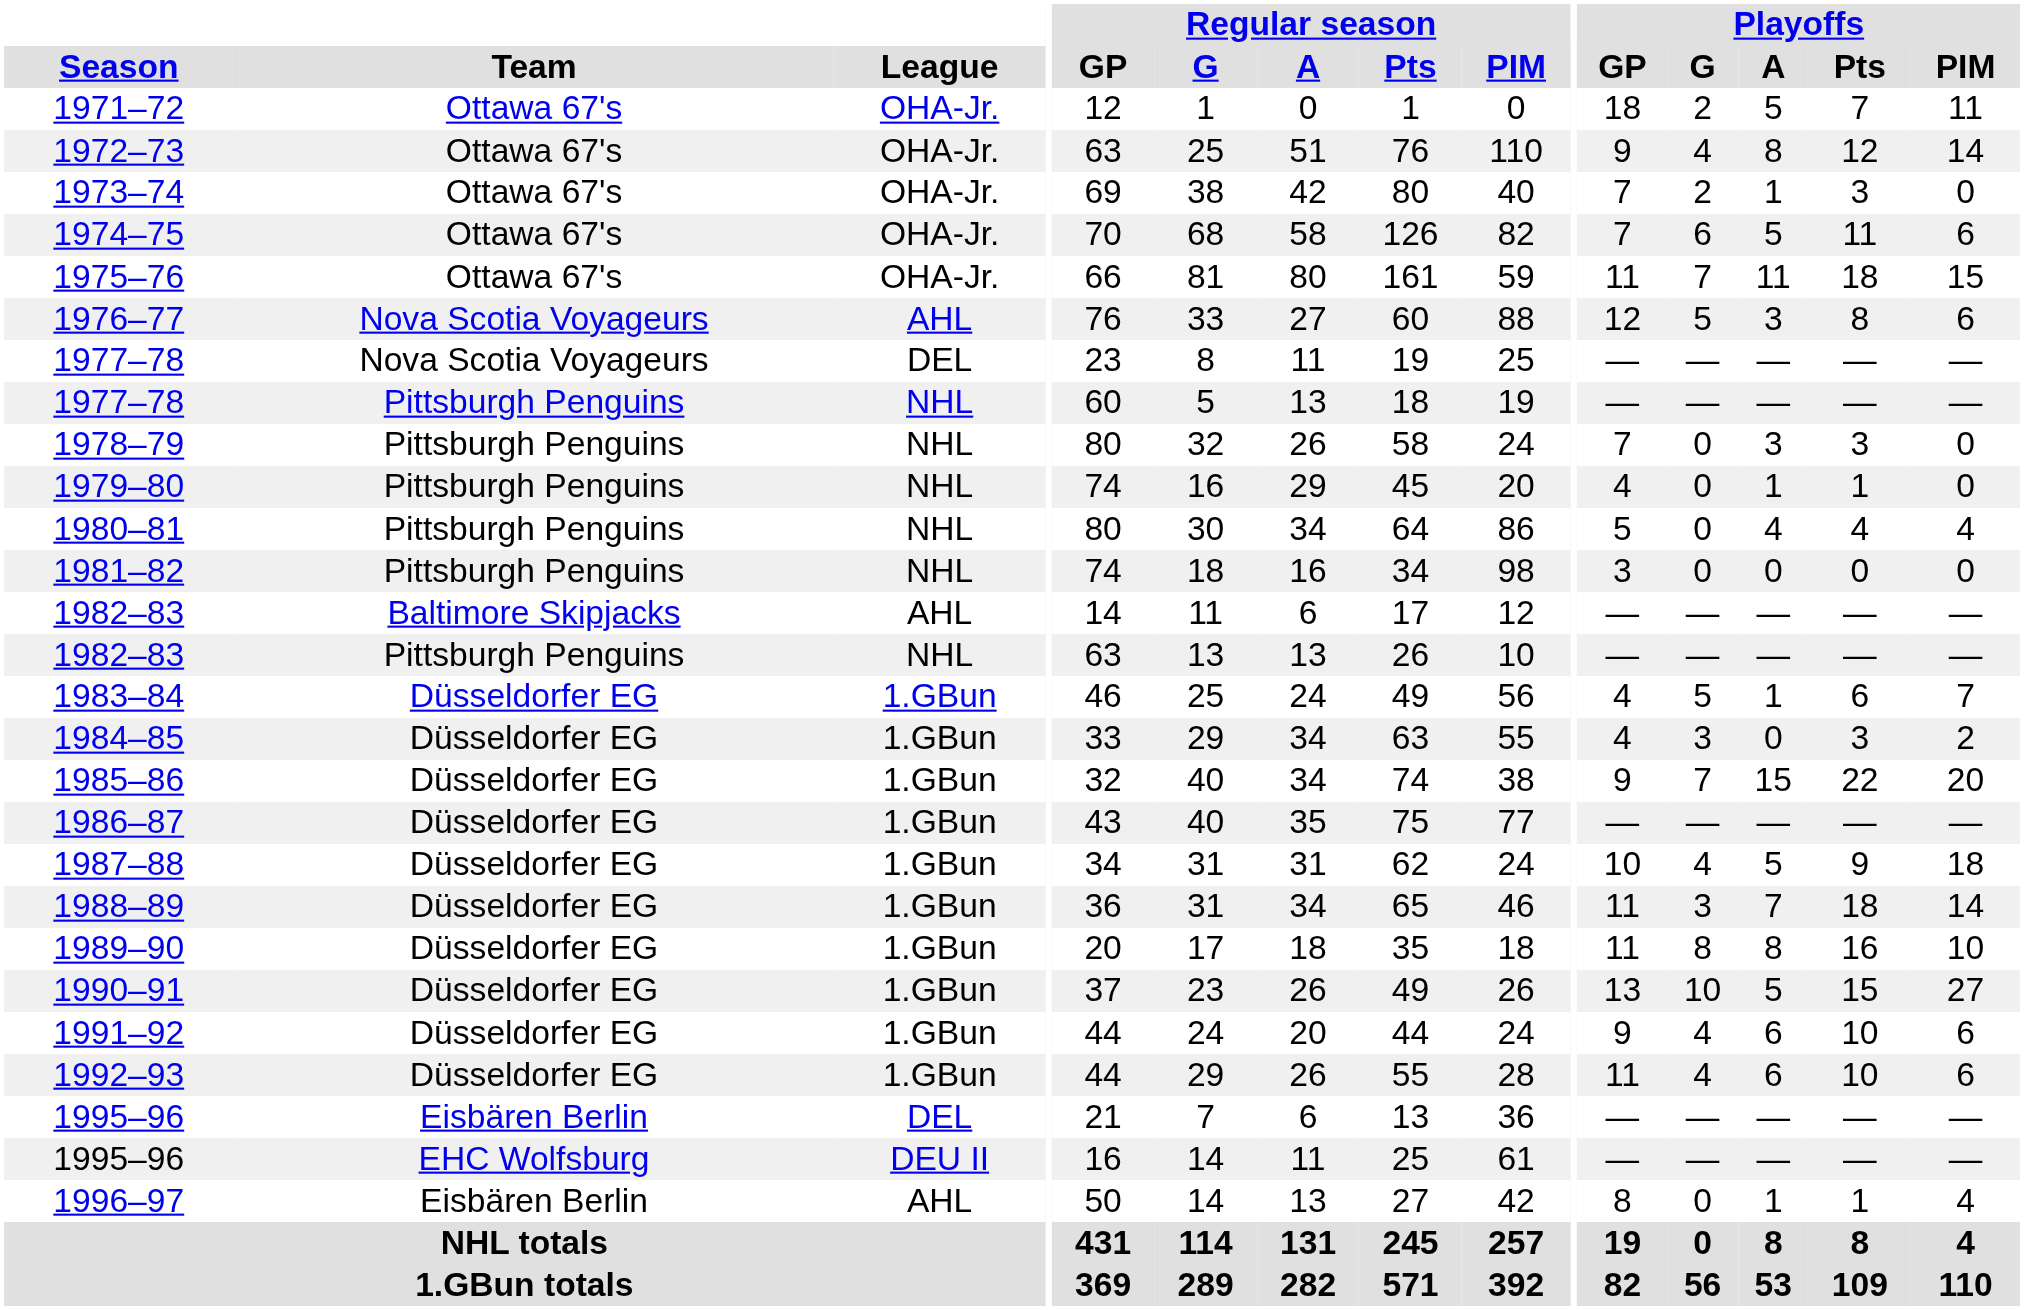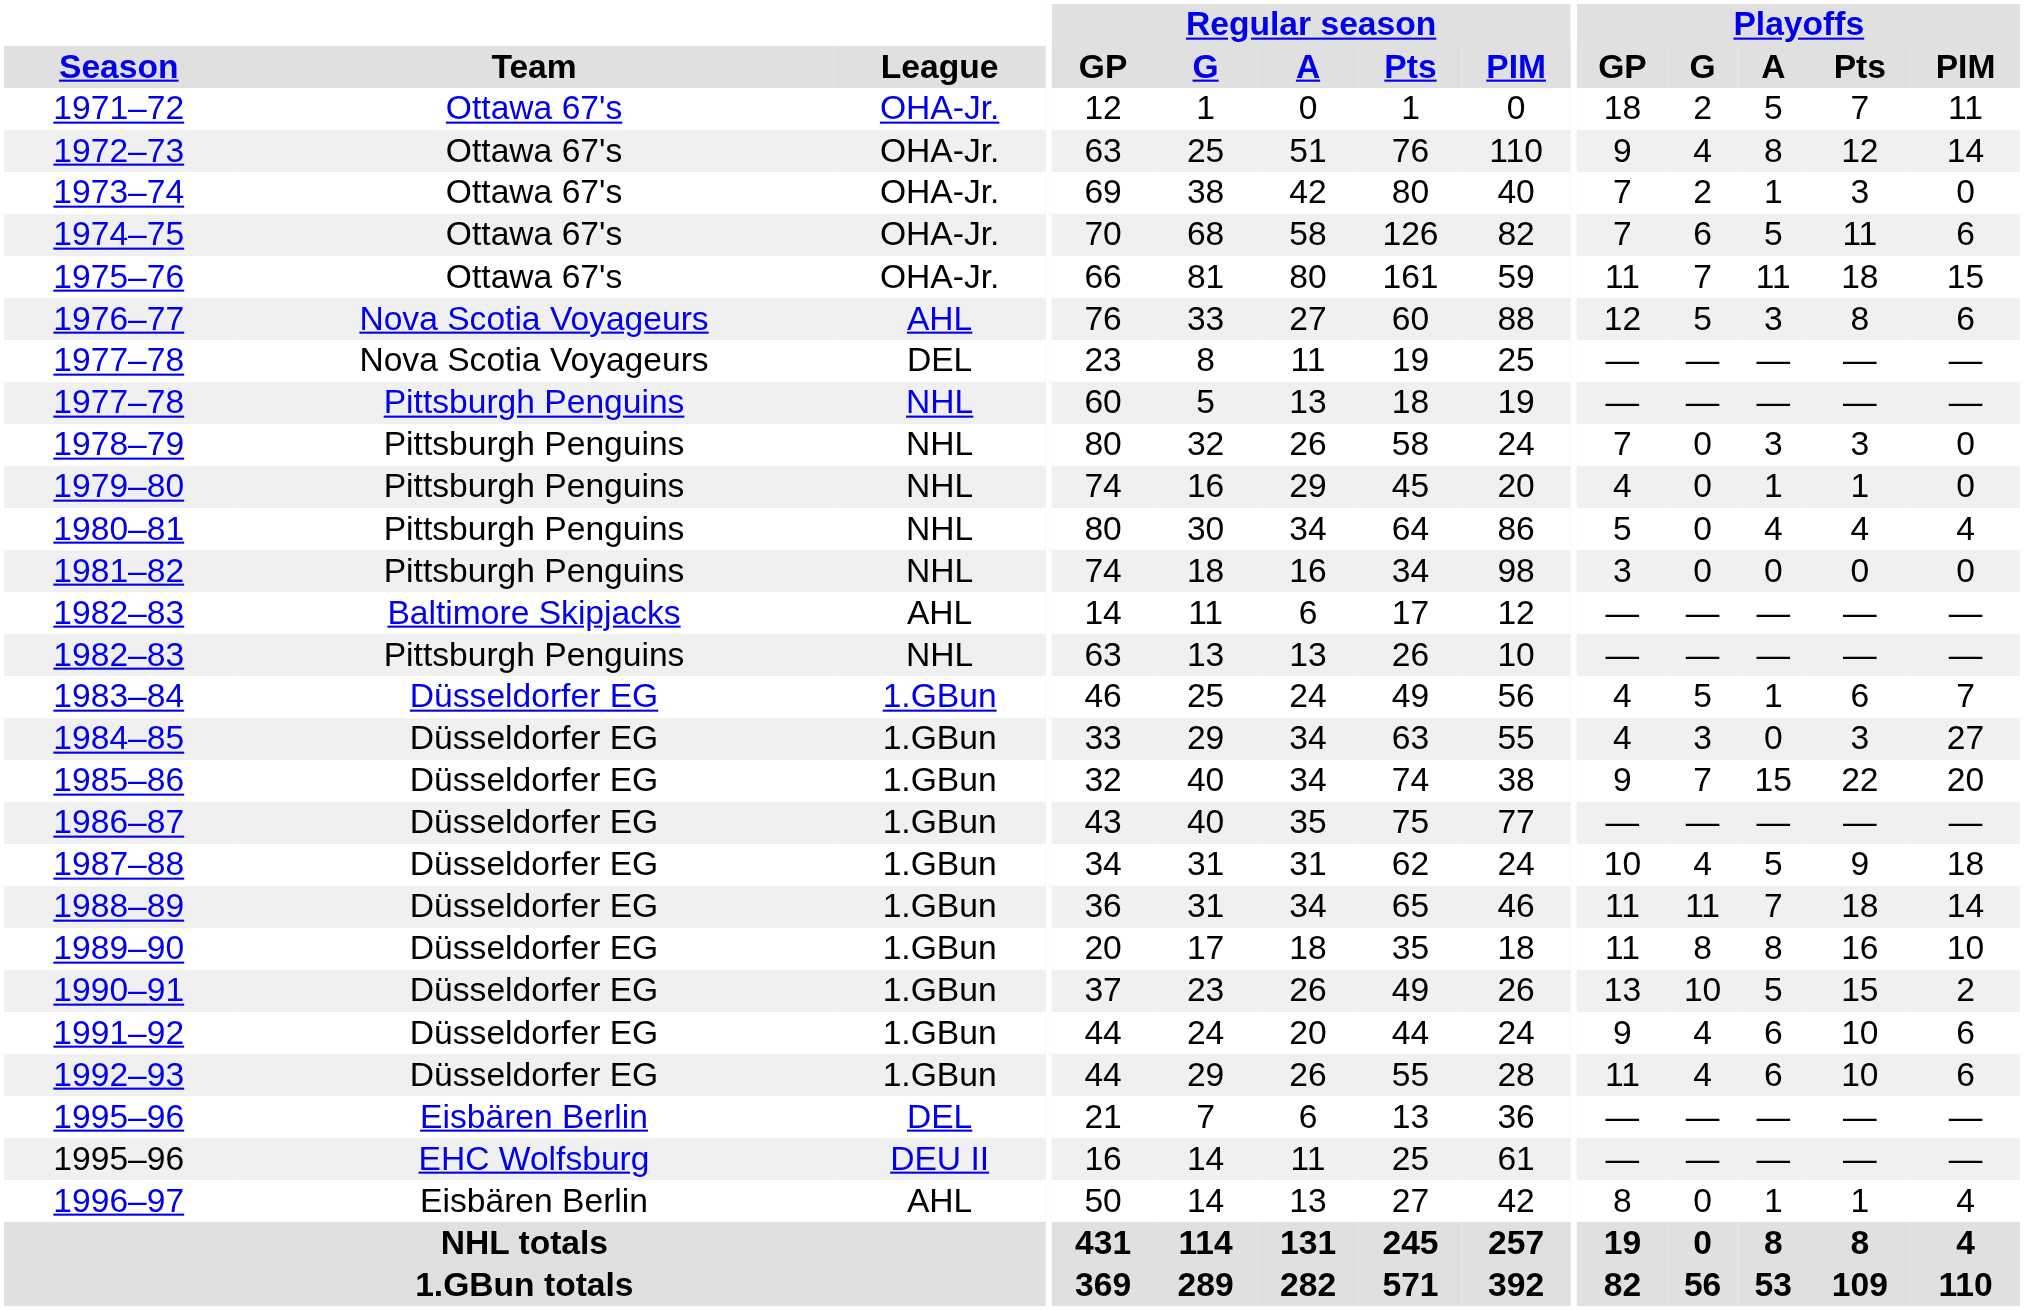1984–85 | Playoffs / PIM: 2 -> 27
1988–89 | Playoffs / G: 3 -> 11
1990–91 | Playoffs / PIM: 27 -> 2
